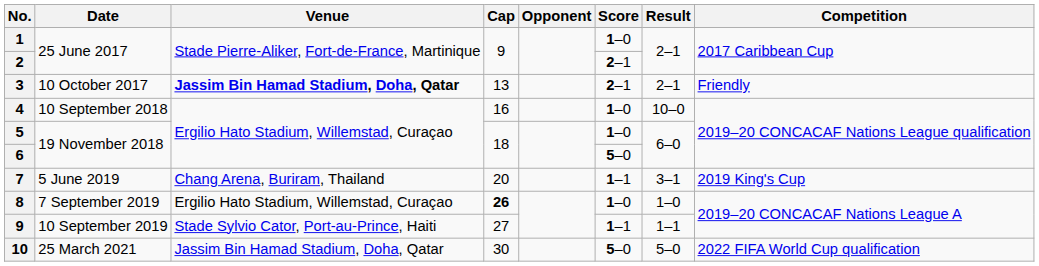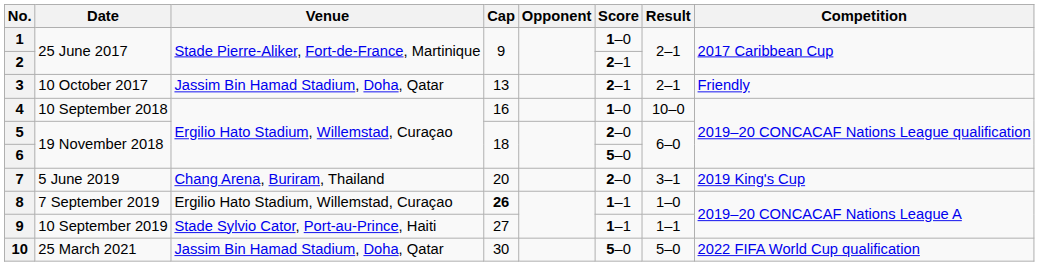3 | Venue: bold -> normal
5 | Score: 1–0 -> 2–0
7 | Score: 1–1 -> 2–0
8 | Score: 1–0 -> 1–1
